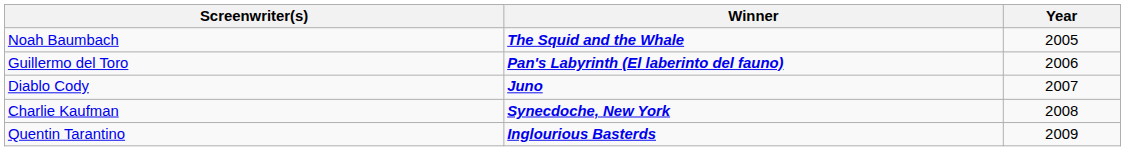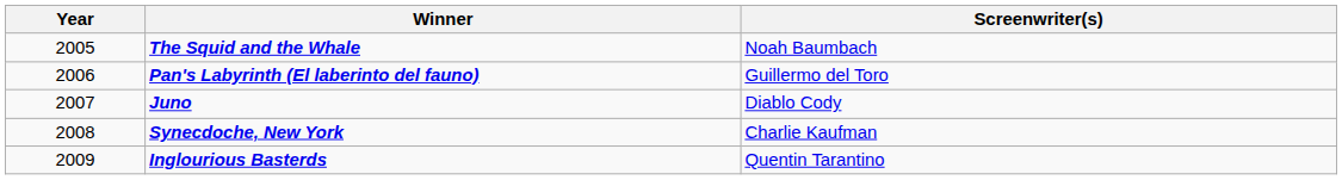columns swapped: Year <-> Screenwriter(s)
